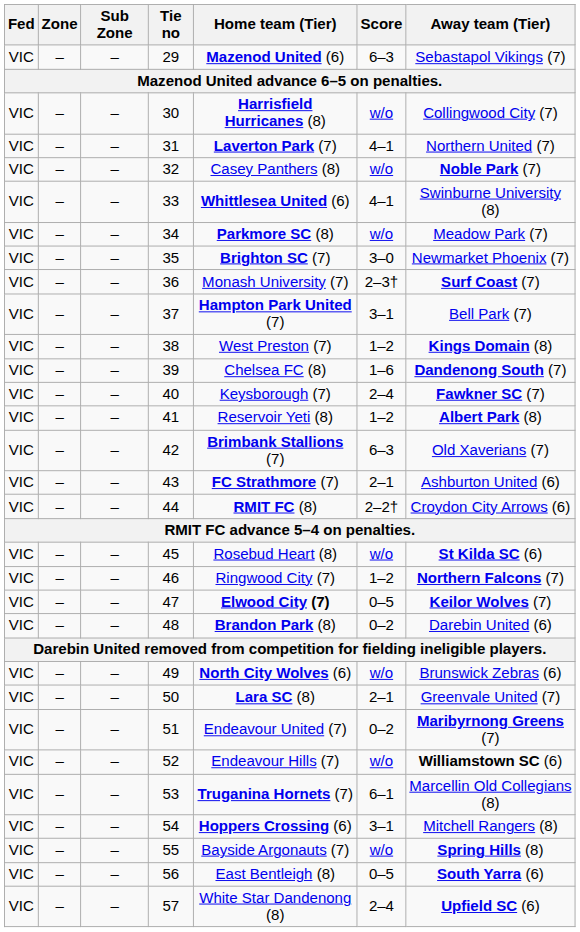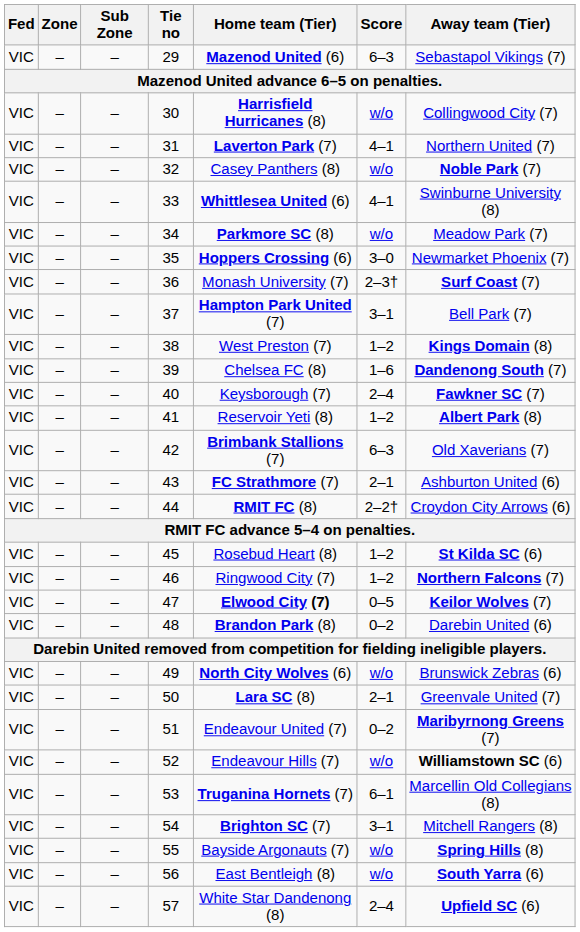35 | Home team (Tier): Brighton SC (7) -> Hoppers Crossing (6)
45 | Score: w/o -> 1–2
54 | Home team (Tier): Hoppers Crossing (6) -> Brighton SC (7)
56 | Score: 0–5 -> w/o
